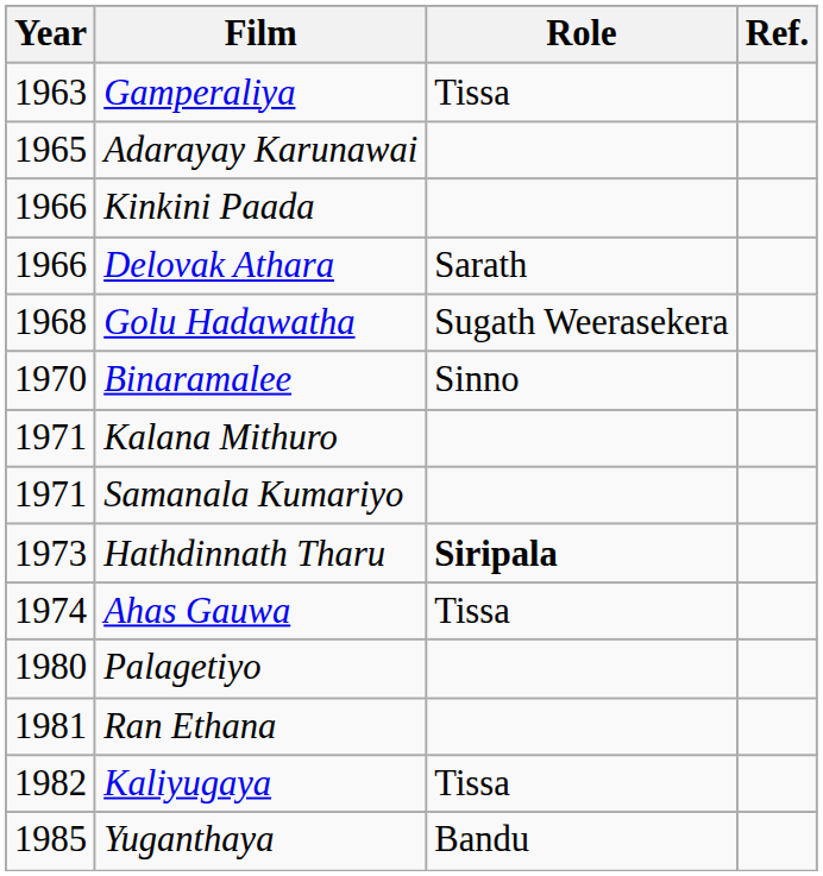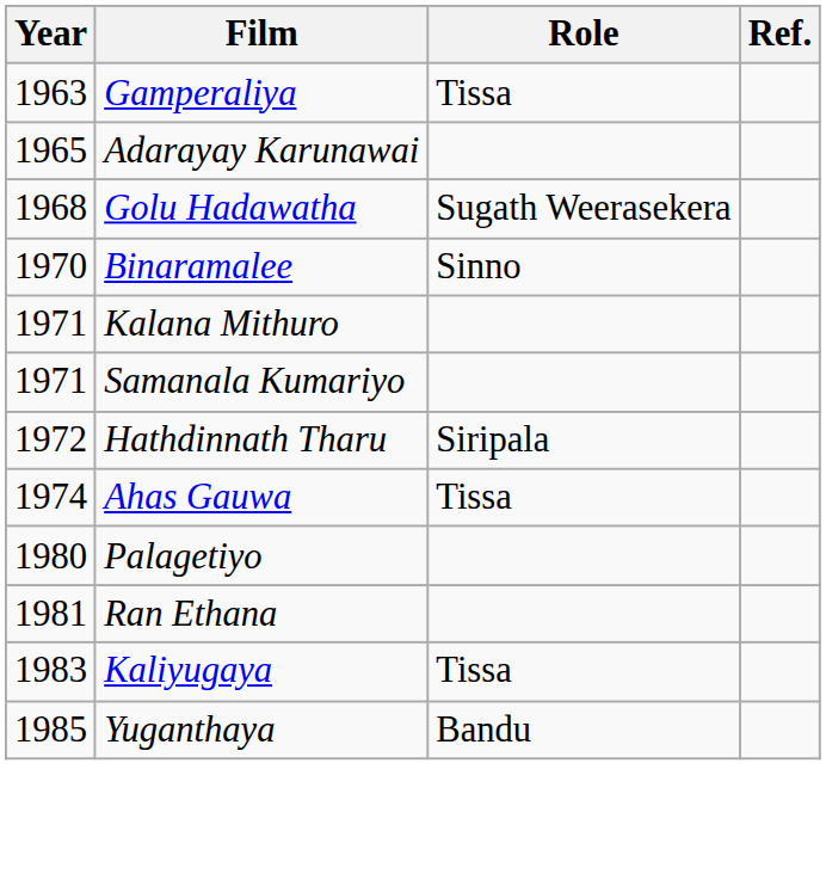- row: 1966 | Kinkini Paada
- row: 1966 | Delovak Athara | Sarath
Hathdinnath Tharu | Year: 1973 -> 1972
Hathdinnath Tharu | Role: bold -> normal
Kaliyugaya | Year: 1982 -> 1983
